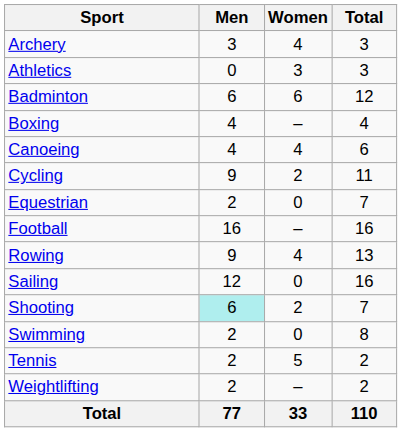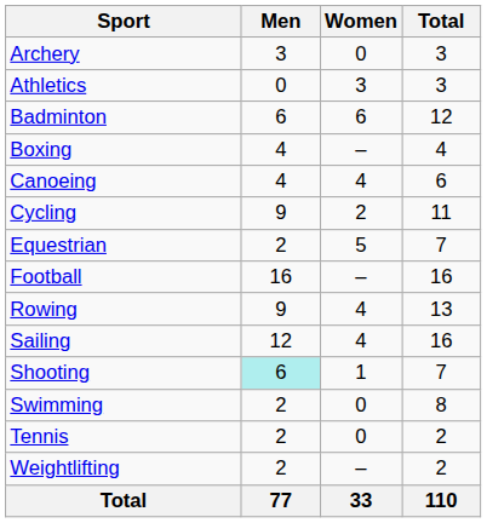Archery | Women: 4 -> 0
Equestrian | Women: 0 -> 5
Sailing | Women: 0 -> 4
Shooting | Women: 2 -> 1
Tennis | Women: 5 -> 0
